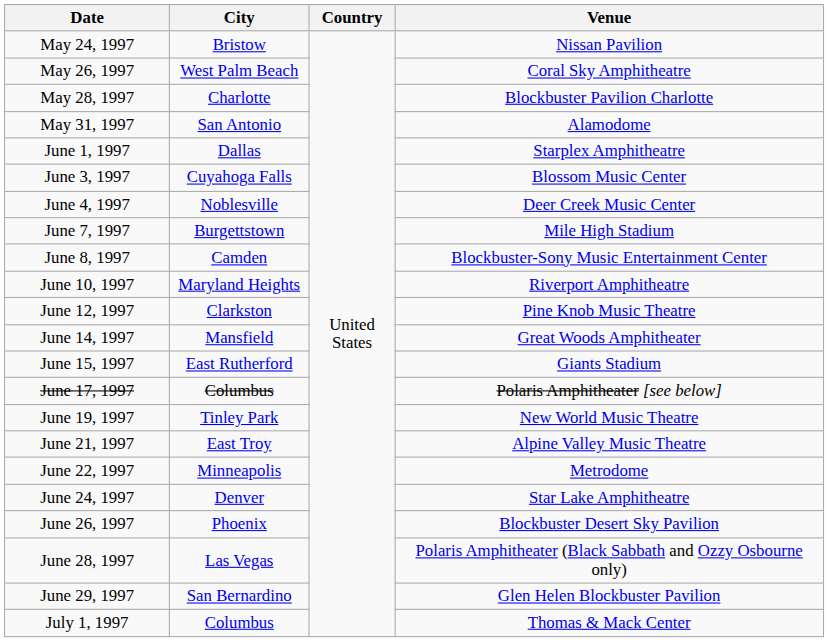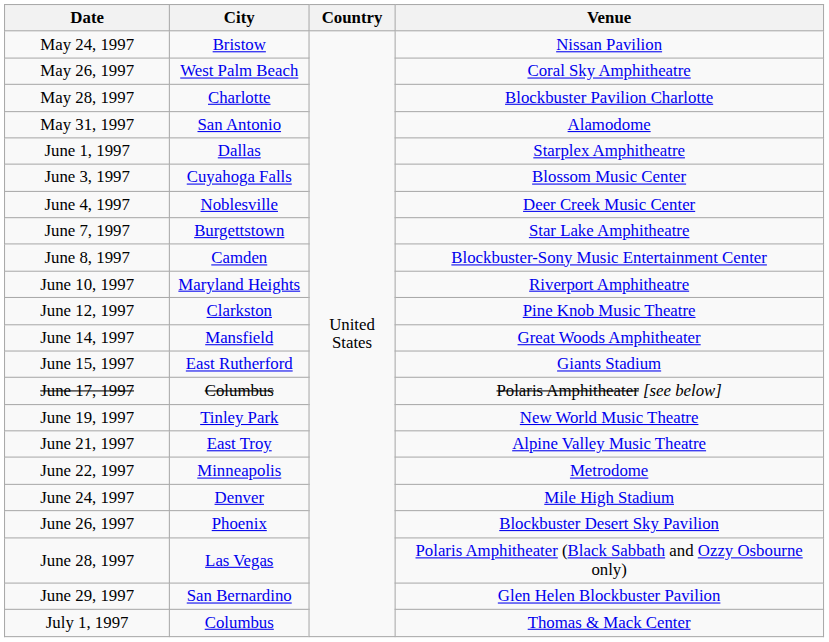June 7, 1997 | Venue: Mile High Stadium -> Star Lake Amphitheatre
June 24, 1997 | Venue: Star Lake Amphitheatre -> Mile High Stadium
